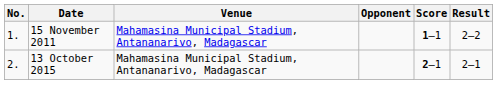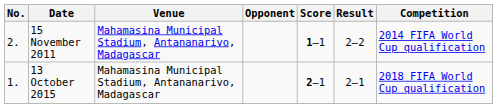+ column: Competition | 2014 FIFA World Cup qualification | 2018 FIFA World Cup qualification
15 November 2011 | No.: 1. -> 2.
13 October 2015 | No.: 2. -> 1.
